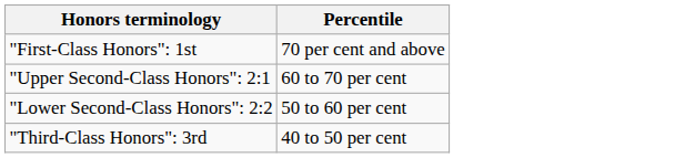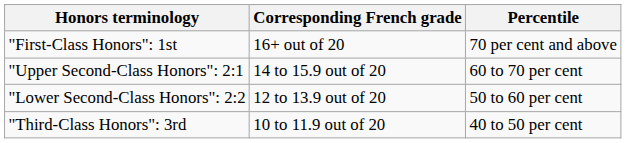+ column: Corresponding French grade | 16+ out of 20 | 14 to 15.9 out of 20 | 12 to 13.9 out of 20 | 10 to 11.9 out of 20
